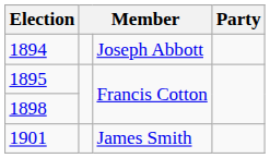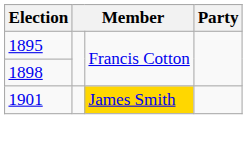- row: 1894 | Joseph Abbott
1901 | column 3: no background -> gold background
